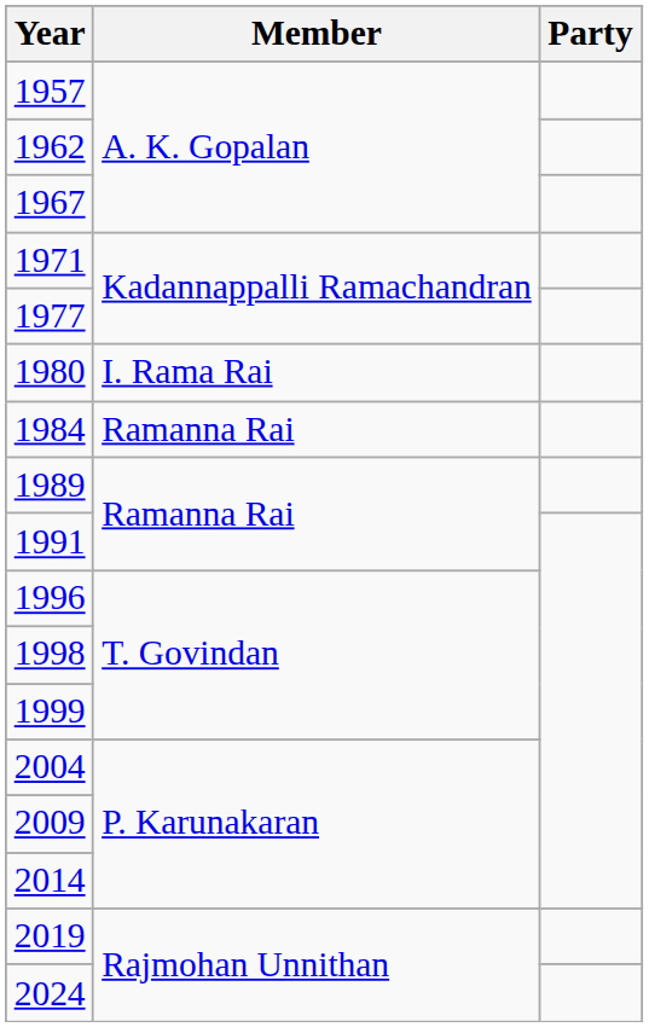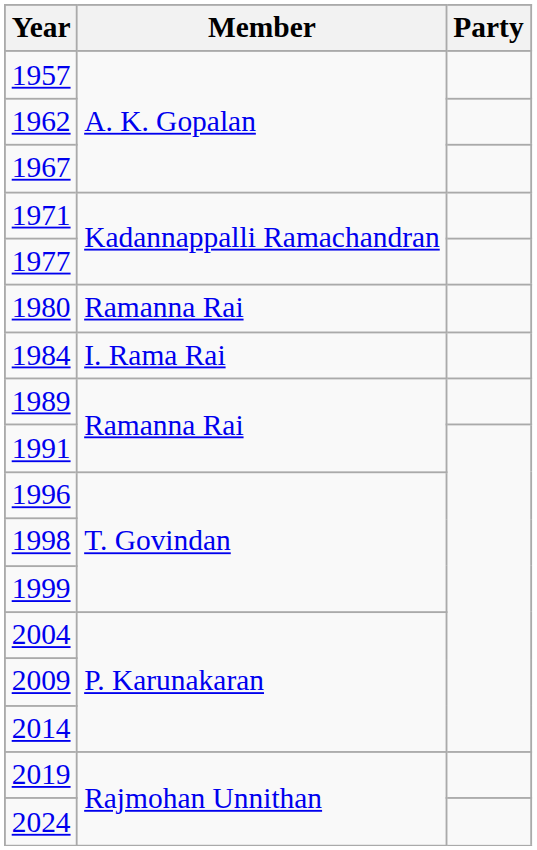1980 | Member: I. Rama Rai -> Ramanna Rai
1984 | Member: Ramanna Rai -> I. Rama Rai
